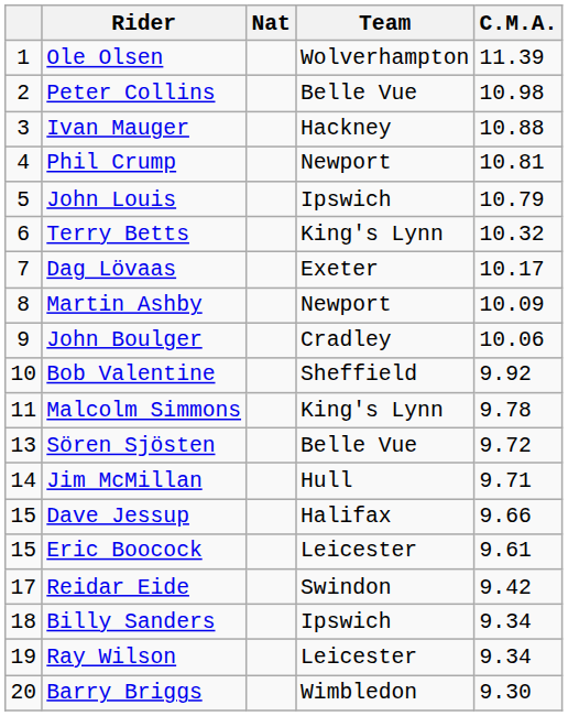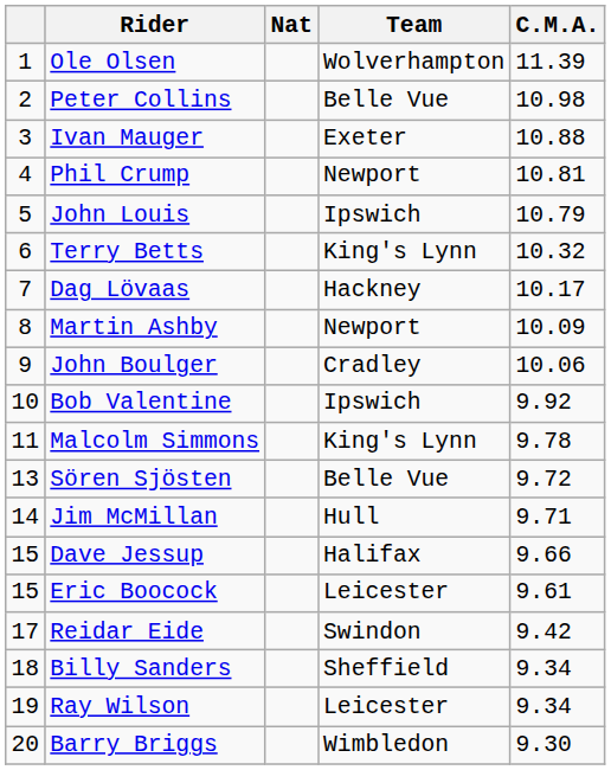Ivan Mauger | Team: Hackney -> Exeter
Dag Lövaas | Team: Exeter -> Hackney
Bob Valentine | Team: Sheffield -> Ipswich
Billy Sanders | Team: Ipswich -> Sheffield
